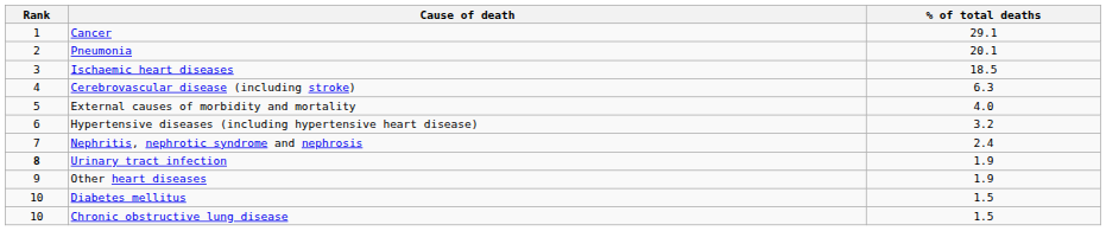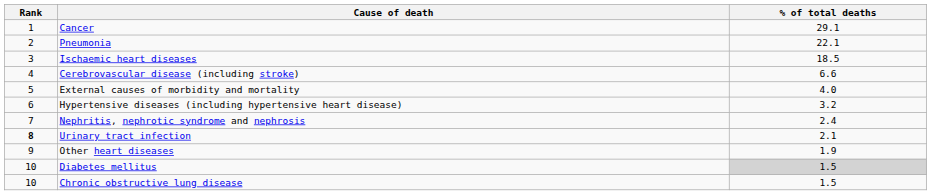Pneumonia | % of total deaths: 20.1 -> 22.1
Cerebrovascular disease (including stroke) | % of total deaths: 6.3 -> 6.6
Urinary tract infection | % of total deaths: 1.9 -> 2.1
Diabetes mellitus | % of total deaths: no background -> lightgrey background
